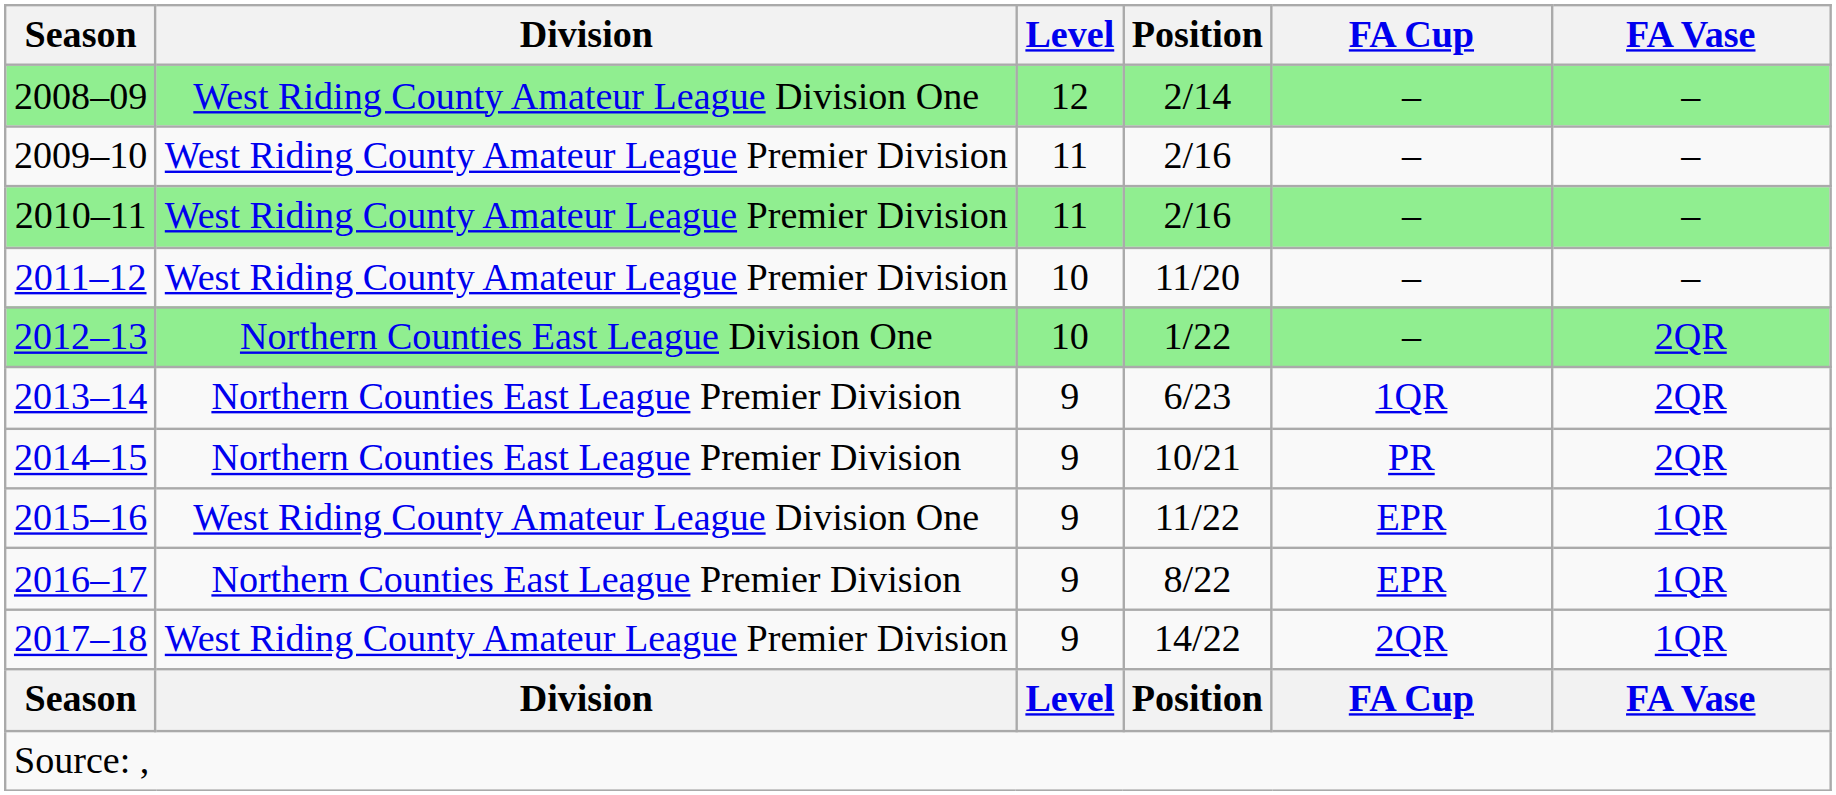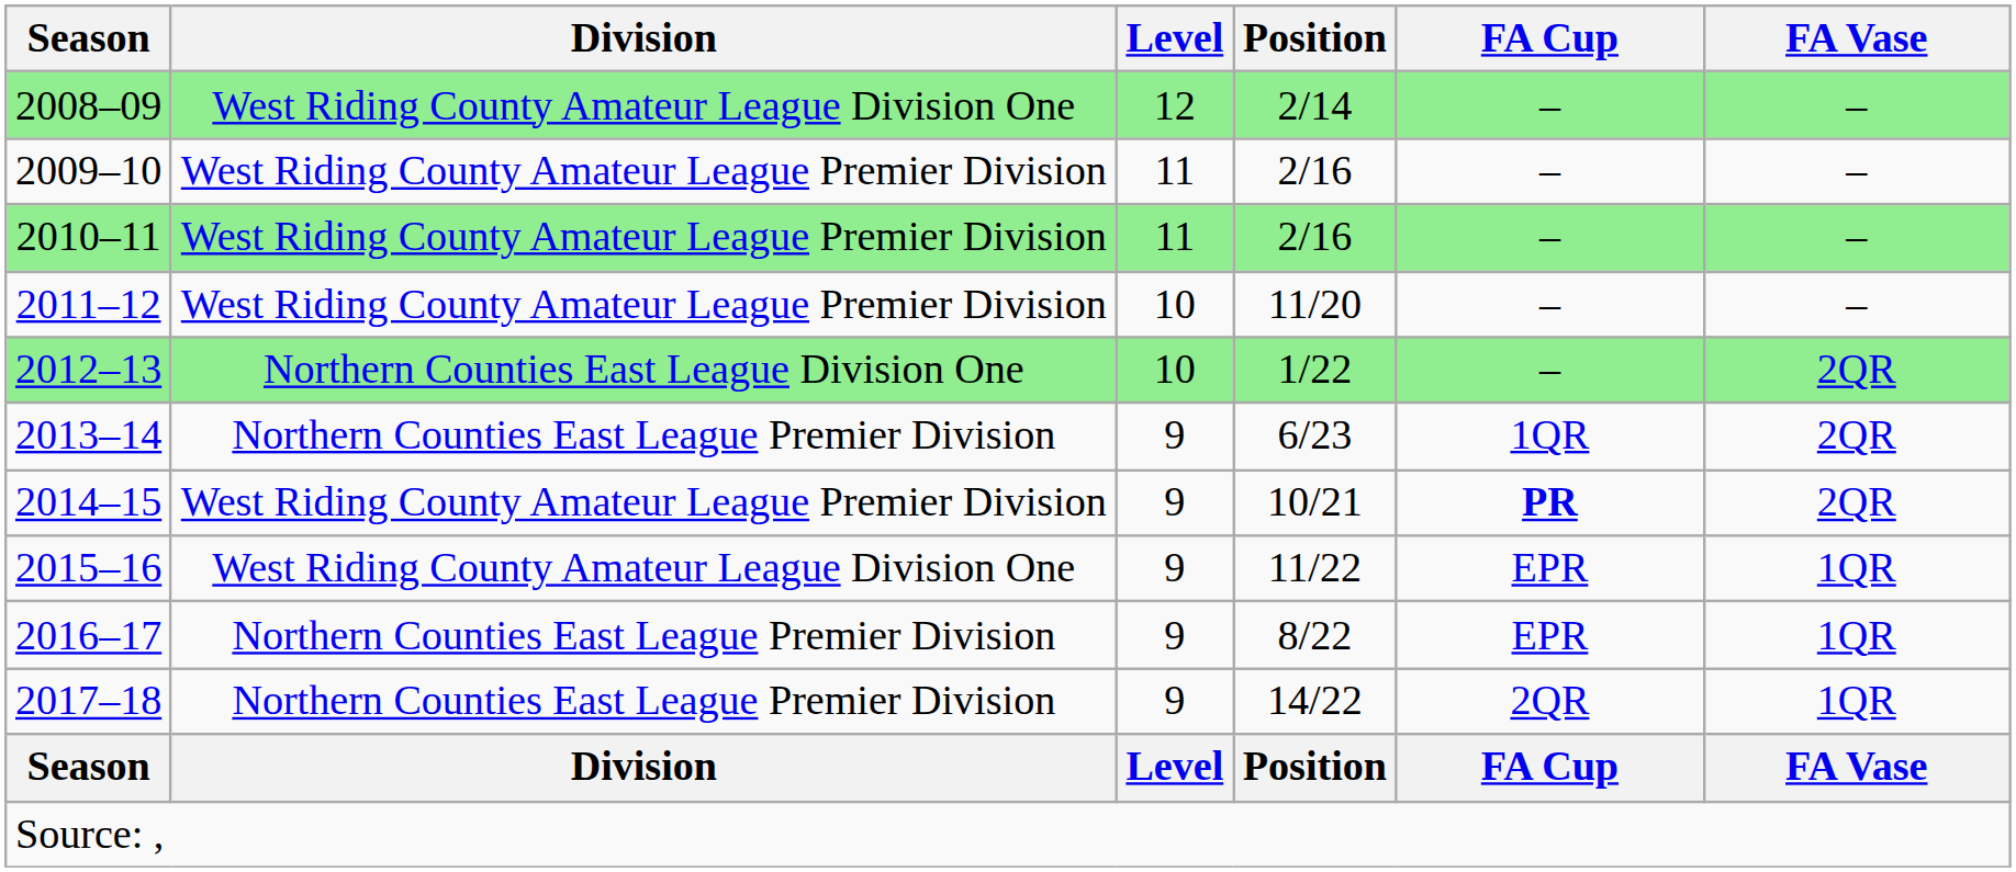2014–15 | Division: Northern Counties East League Premier Division -> West Riding County Amateur League Premier Division
2014–15 | FA Cup: normal -> bold
2017–18 | Division: West Riding County Amateur League Premier Division -> Northern Counties East League Premier Division
